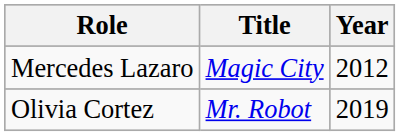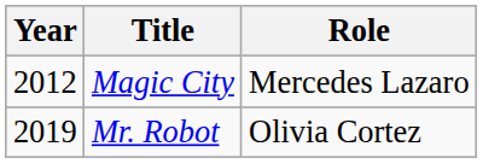columns swapped: Year <-> Role
